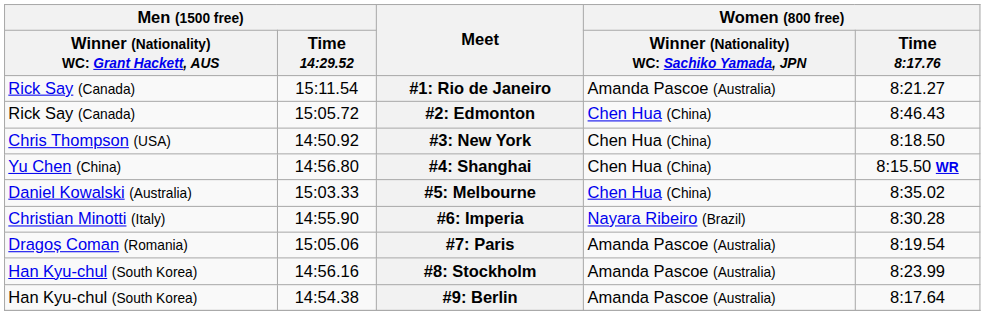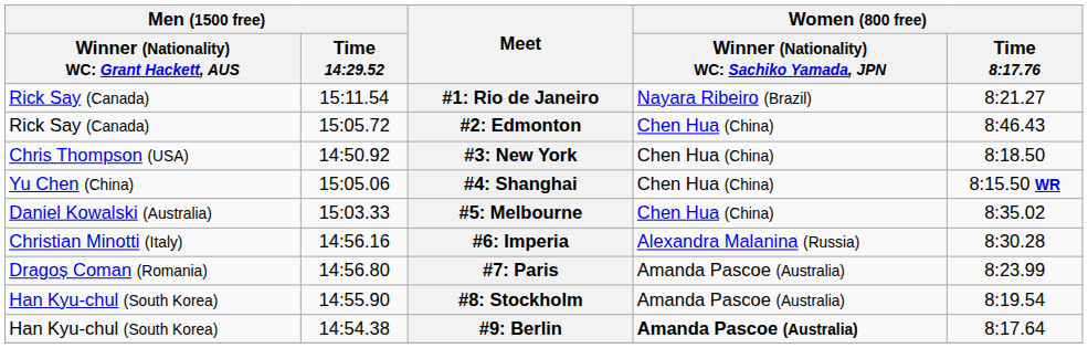#1: Rio de Janeiro | column 4: Amanda Pascoe (Australia) -> Nayara Ribeiro (Brazil)
#4: Shanghai | Men (1500 free) / Time 14:29.52: 14:56.80 -> 15:05.06
#6: Imperia | Men (1500 free) / Time 14:29.52: 14:55.90 -> 14:56.16
#6: Imperia | column 4: Nayara Ribeiro (Brazil) -> Alexandra Malanina (Russia)
#7: Paris | Men (1500 free) / Time 14:29.52: 15:05.06 -> 14:56.80
#7: Paris | Women (800 free) / Time 8:17.76: 8:19.54 -> 8:23.99
#8: Stockholm | Men (1500 free) / Time 14:29.52: 14:56.16 -> 14:55.90
#8: Stockholm | Women (800 free) / Time 8:17.76: 8:23.99 -> 8:19.54
#9: Berlin | column 4: normal -> bold
